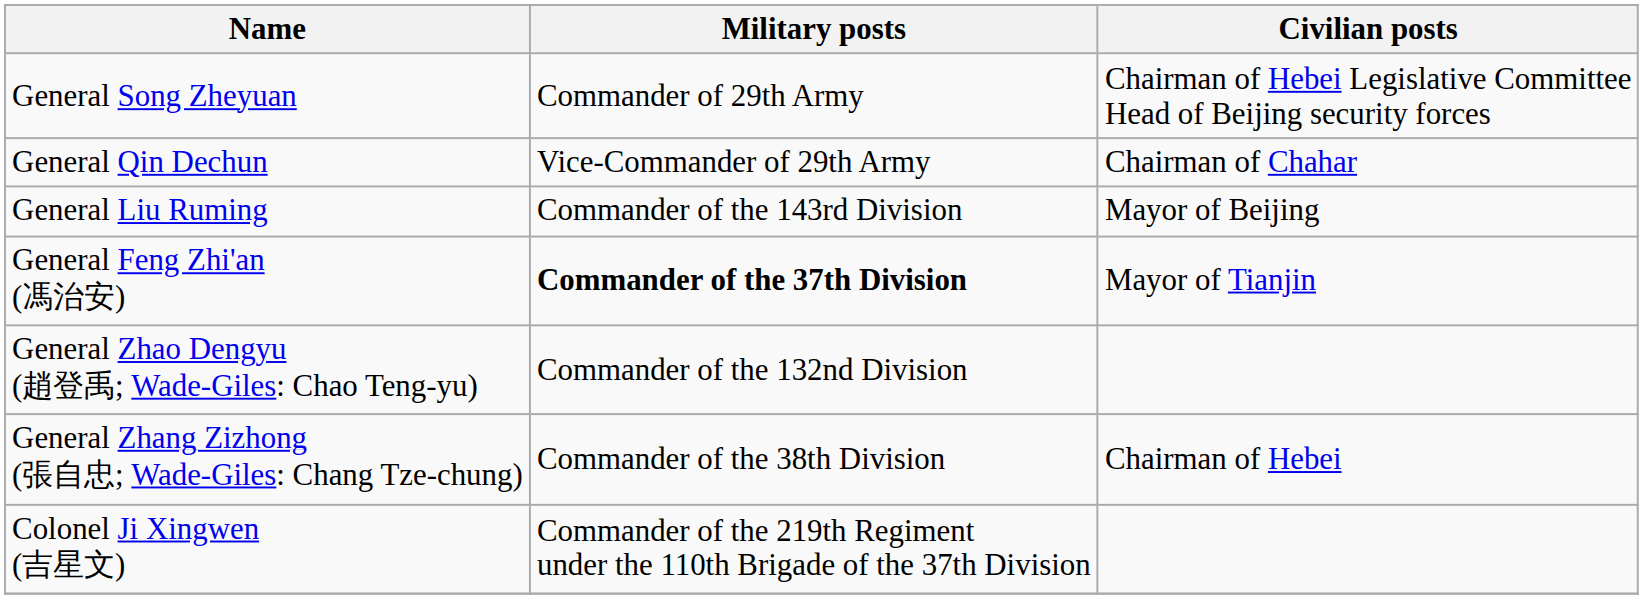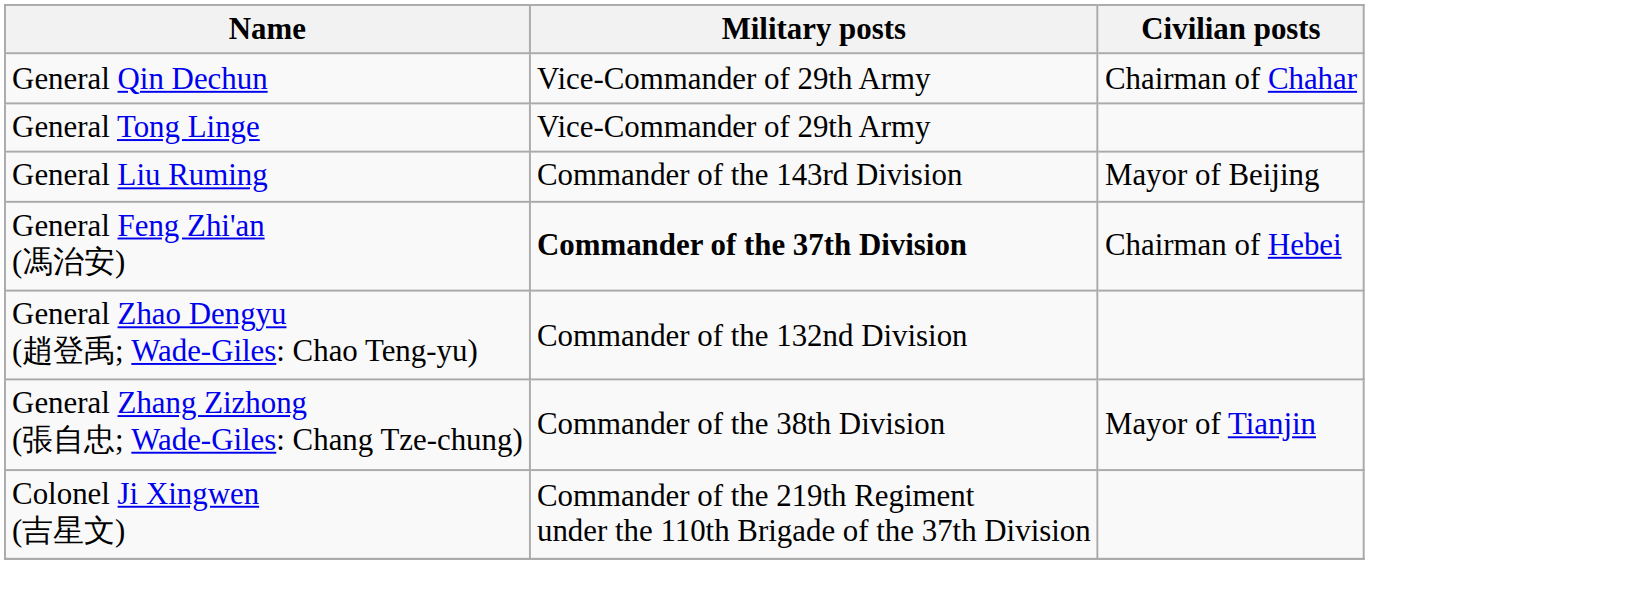- row: General Song Zheyuan | Commander of 29th Army | Chairman of Hebei Legislative Committee Head of Beijing security forces
+ row: General Tong Linge | Vice-Commander of 29th Army
General Feng Zhi'an (馮治安) | Civilian posts: Mayor of Tianjin -> Chairman of Hebei
General Zhang Zizhong (張自忠; Wade-Giles: Chang Tze-chung) | Civilian posts: Chairman of Hebei -> Mayor of Tianjin
